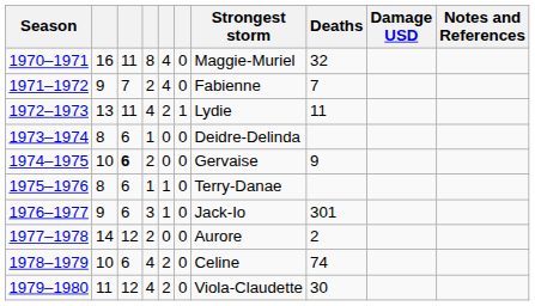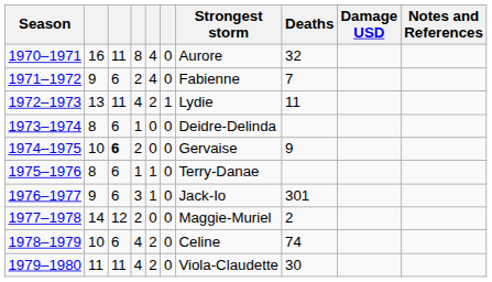1970–1971 | Strongest storm: Maggie-Muriel -> Aurore
1971–1972 | column 3: 7 -> 6
1977–1978 | Strongest storm: Aurore -> Maggie-Muriel
1979–1980 | column 3: 12 -> 11
